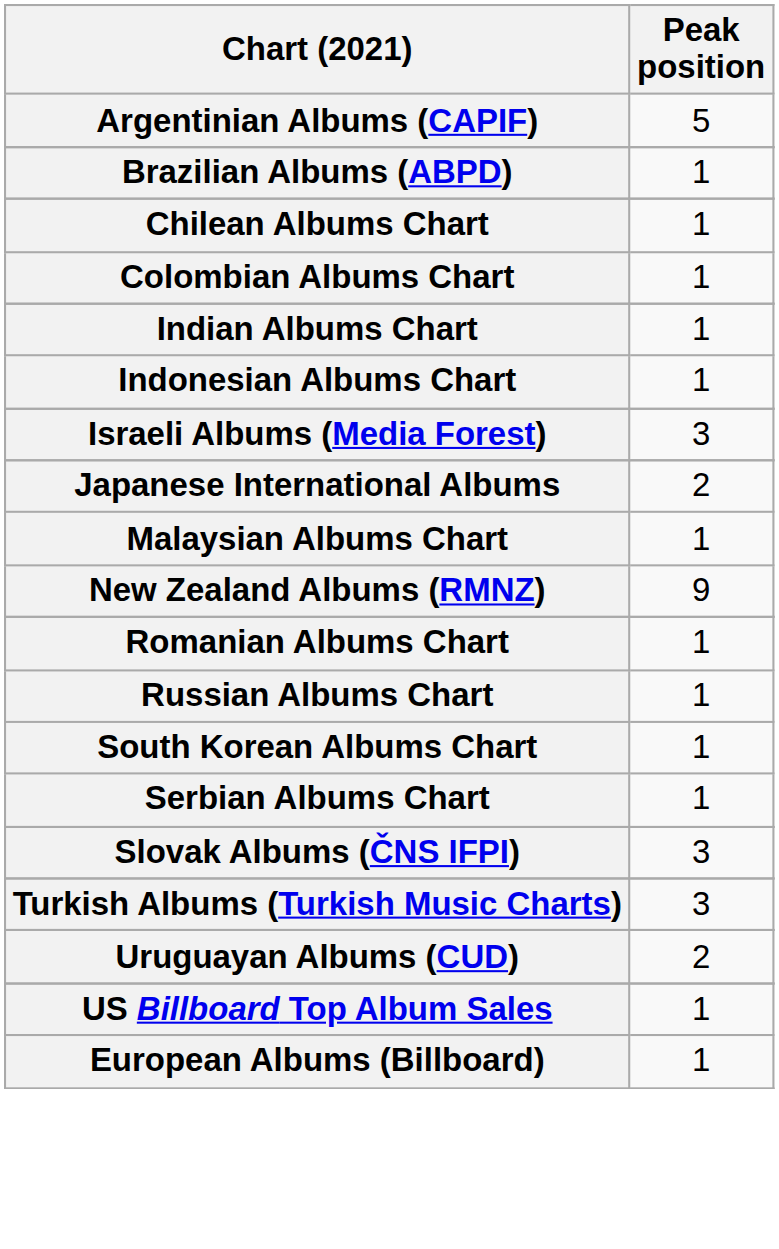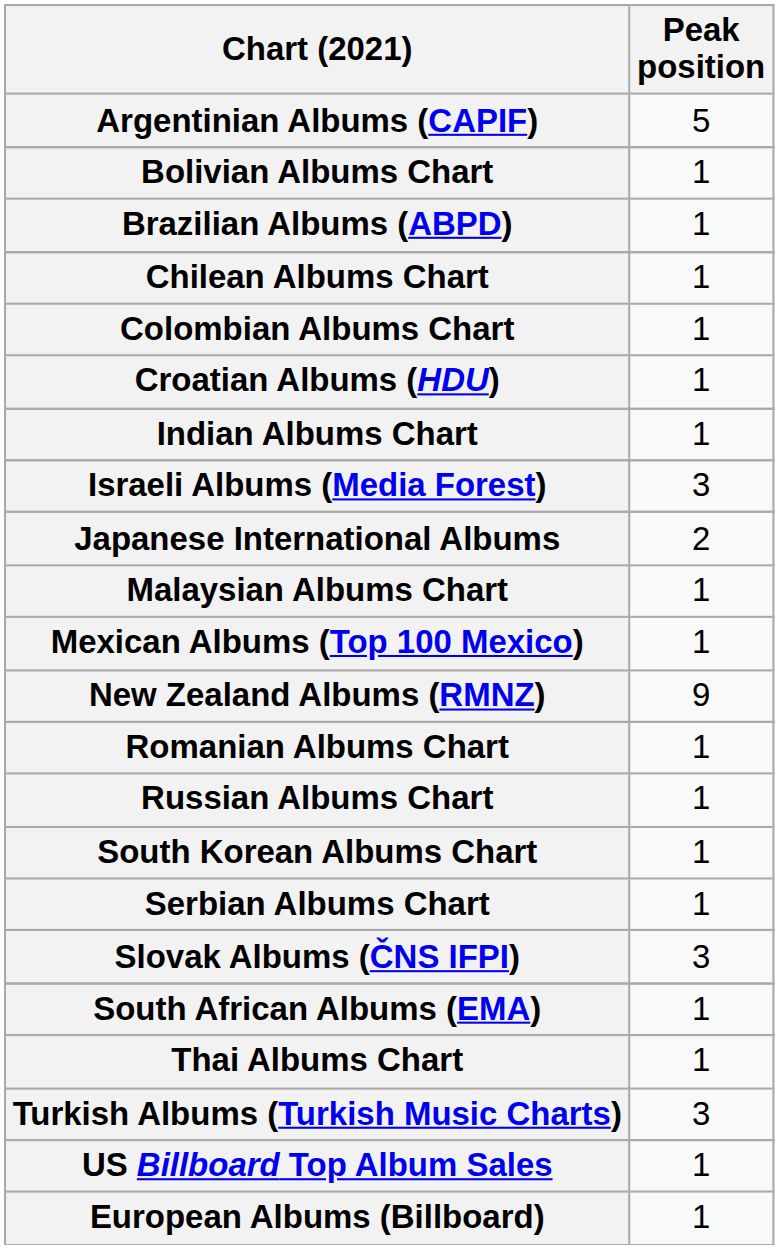+ row: Bolivian Albums Chart | 1
+ row: Croatian Albums (HDU) | 1
- row: Indonesian Albums Chart | 1
+ row: Mexican Albums (Top 100 Mexico) | 1
+ row: South African Albums (EMA) | 1
+ row: Thai Albums Chart | 1
- row: Uruguayan Albums (CUD) | 2
